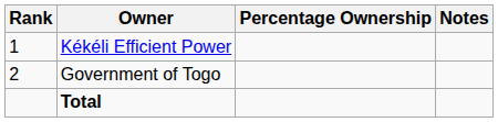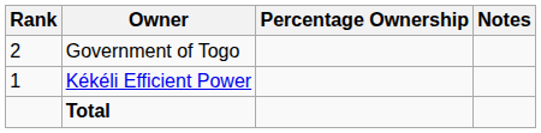rows swapped: Kékéli Efficient Power <-> Government of Togo
